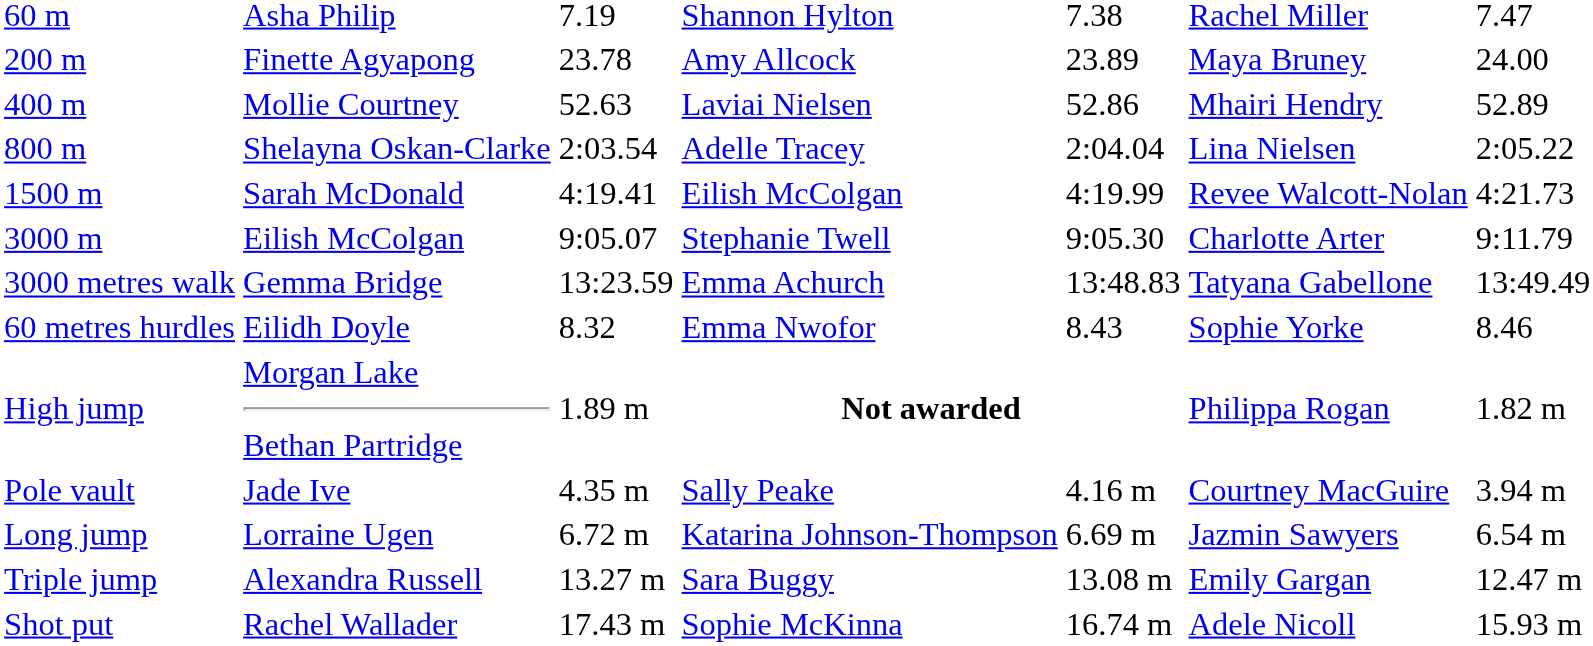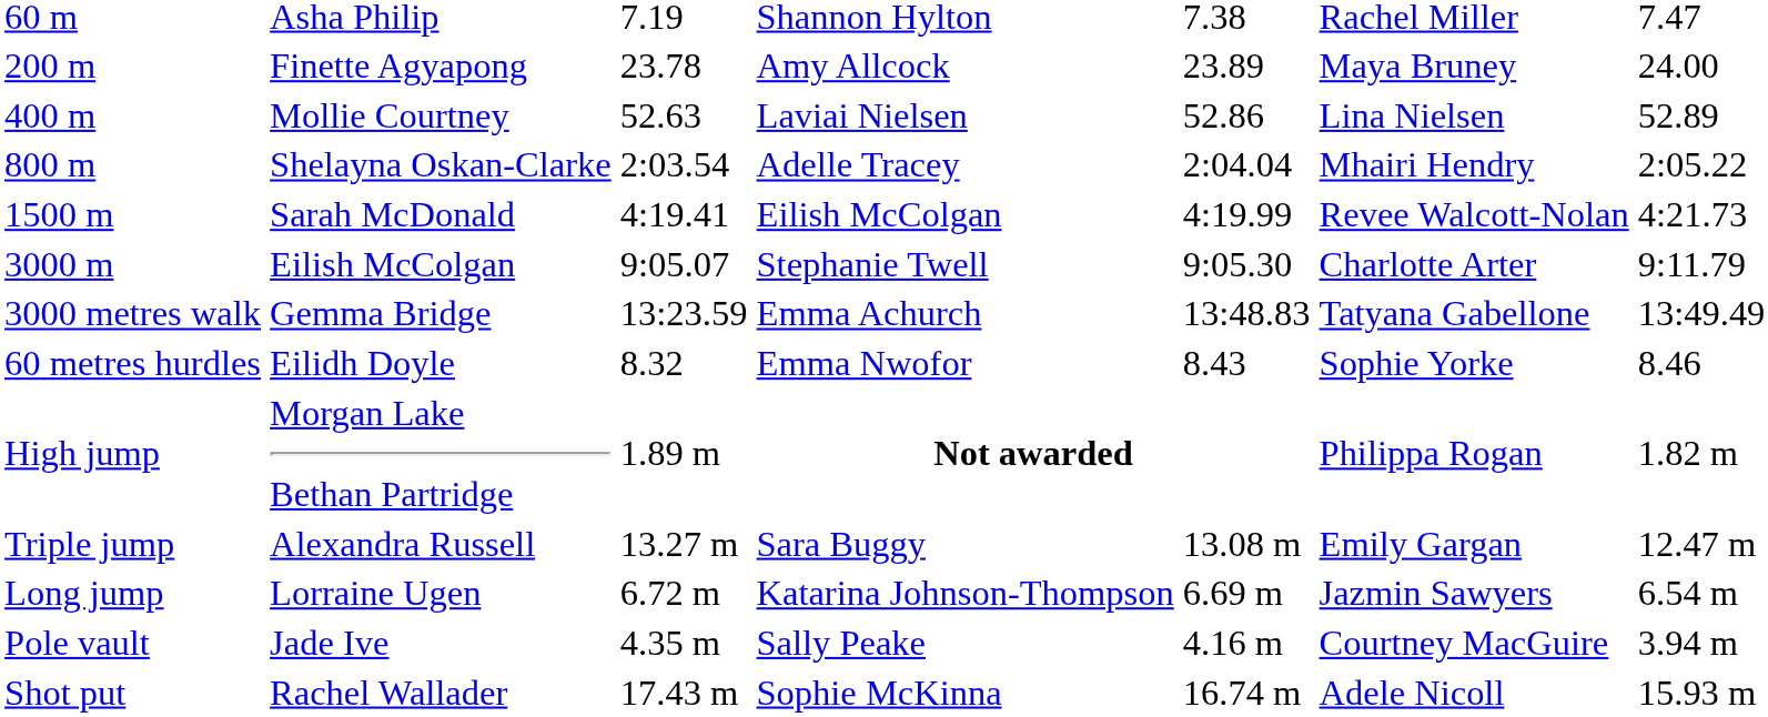400 m | column 6: Mhairi Hendry -> Lina Nielsen
800 m | column 6: Lina Nielsen -> Mhairi Hendry
rows swapped: Pole vault <-> Triple jump
